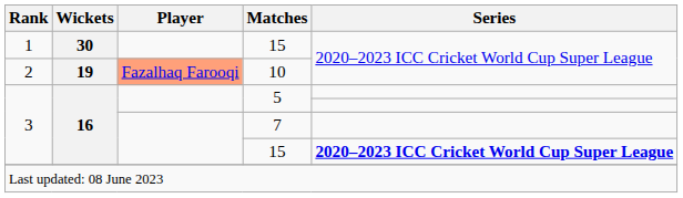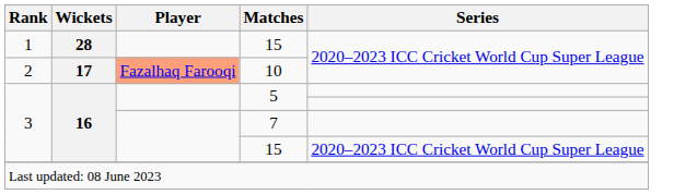1 / 15 | Wickets: 30 -> 28
10 | Wickets: 19 -> 17
3 / 15 | Series: bold -> normal
